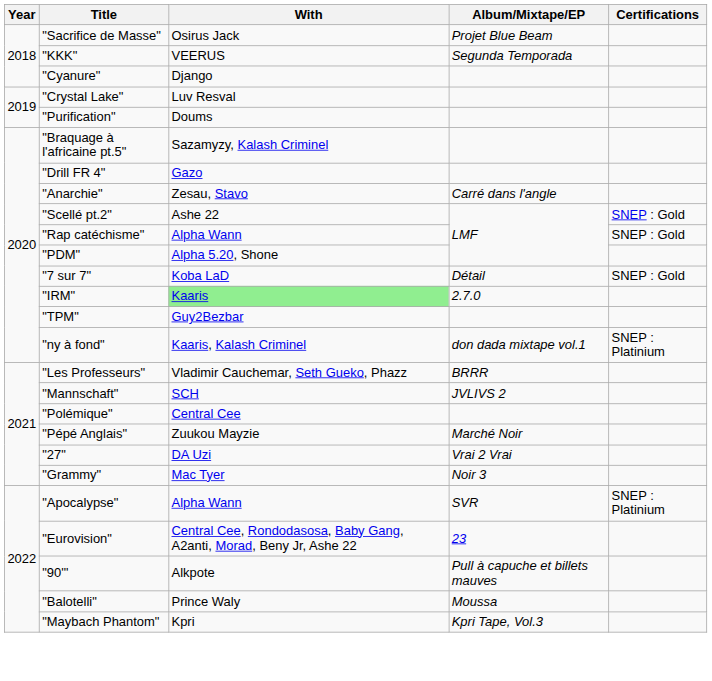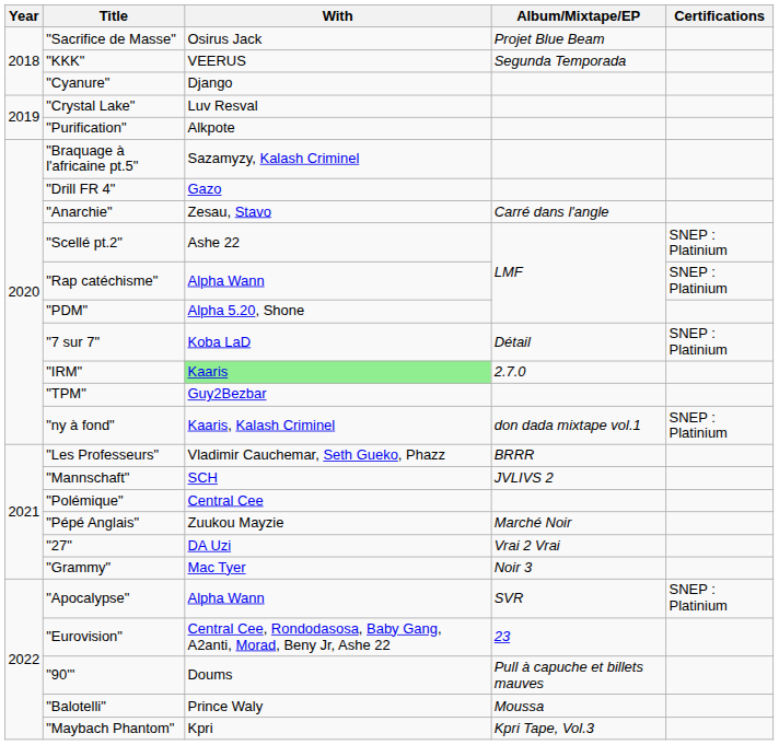"Purification" | With: Doums -> Alkpote
"Scellé pt.2" | Certifications: SNEP : Gold -> SNEP : Platinium
"Rap catéchisme" | Certifications: SNEP : Gold -> SNEP : Platinium
"7 sur 7" | Certifications: SNEP : Gold -> SNEP : Platinium
"90'" | With: Alkpote -> Doums
